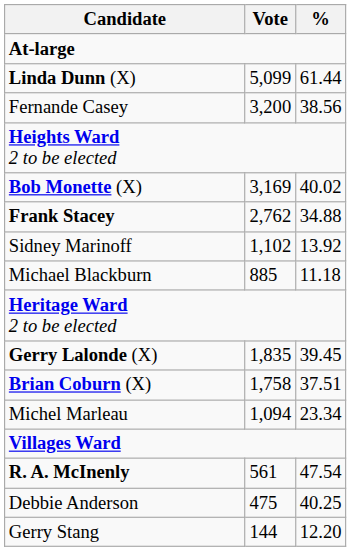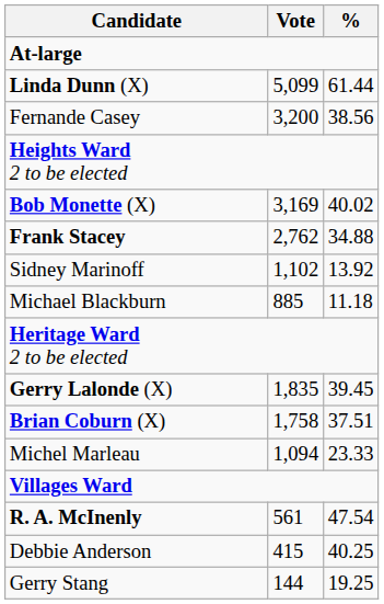Michel Marleau | %: 23.34 -> 23.33
Debbie Anderson | Vote: 475 -> 415
Gerry Stang | %: 12.20 -> 19.25
